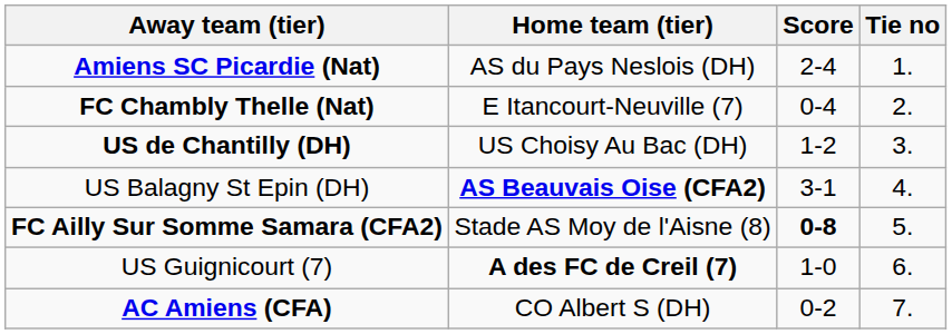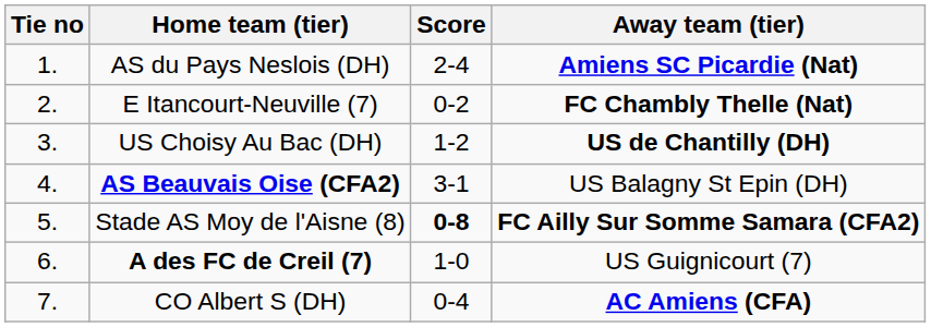columns swapped: Tie no <-> Away team (tier)
E Itancourt-Neuville (7) | Score: 0-4 -> 0-2
CO Albert S (DH) | Score: 0-2 -> 0-4
